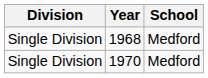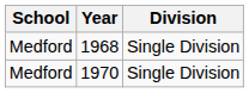columns swapped: School <-> Division
